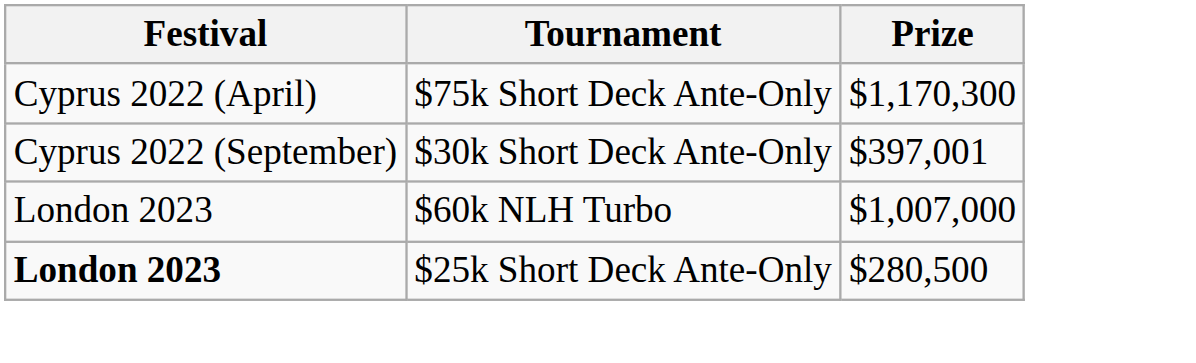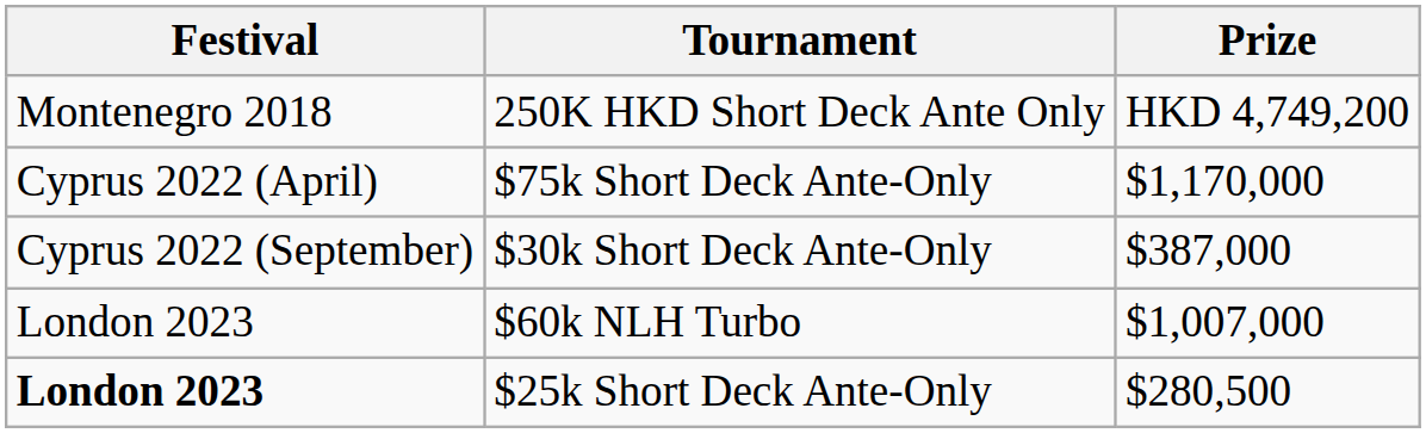+ row: Montenegro 2018 | 250K HKD Short Deck Ante Only | HKD 4,749,200
$75k Short Deck Ante-Only | Prize: $1,170,300 -> $1,170,000
$30k Short Deck Ante-Only | Prize: $397,001 -> $387,000
